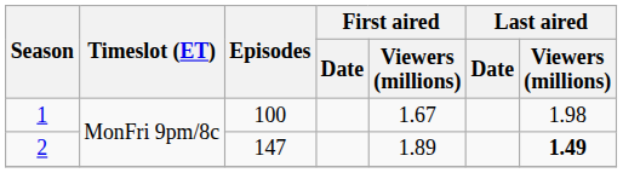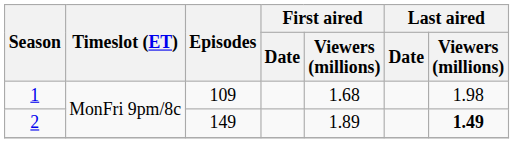1 | Episodes: 100 -> 109
1 | First aired / Viewers (millions): 1.67 -> 1.68
2 | Episodes: 147 -> 149
